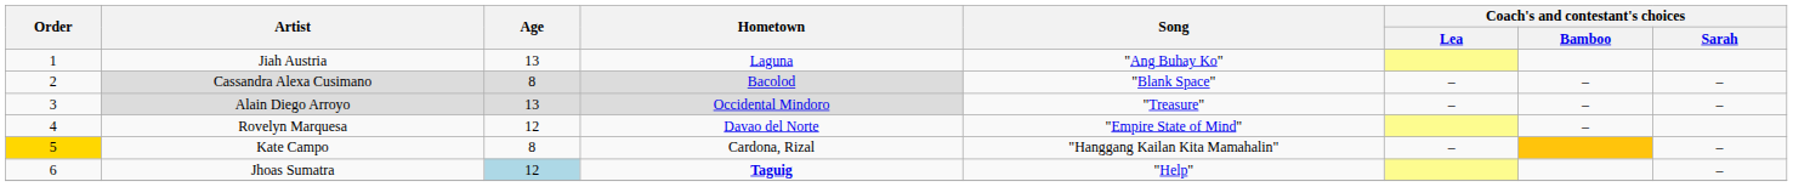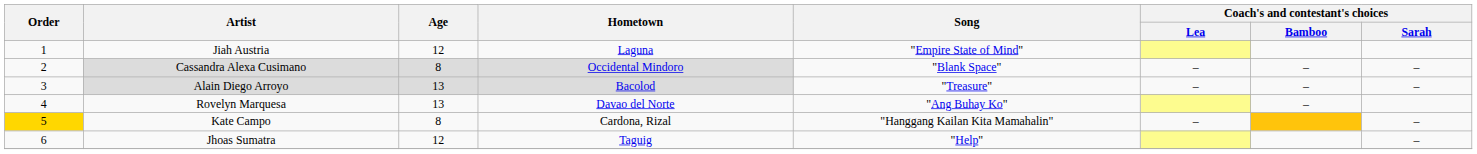Jiah Austria | Age: 13 -> 12
Jiah Austria | Song: "Ang Buhay Ko" -> "Empire State of Mind"
Cassandra Alexa Cusimano | Hometown: Bacolod -> Occidental Mindoro
Alain Diego Arroyo | Hometown: Occidental Mindoro -> Bacolod
Rovelyn Marquesa | Age: 12 -> 13
Rovelyn Marquesa | Song: "Empire State of Mind" -> "Ang Buhay Ko"
Jhoas Sumatra | Age: lightblue background -> no background
Jhoas Sumatra | Hometown: bold -> normal
